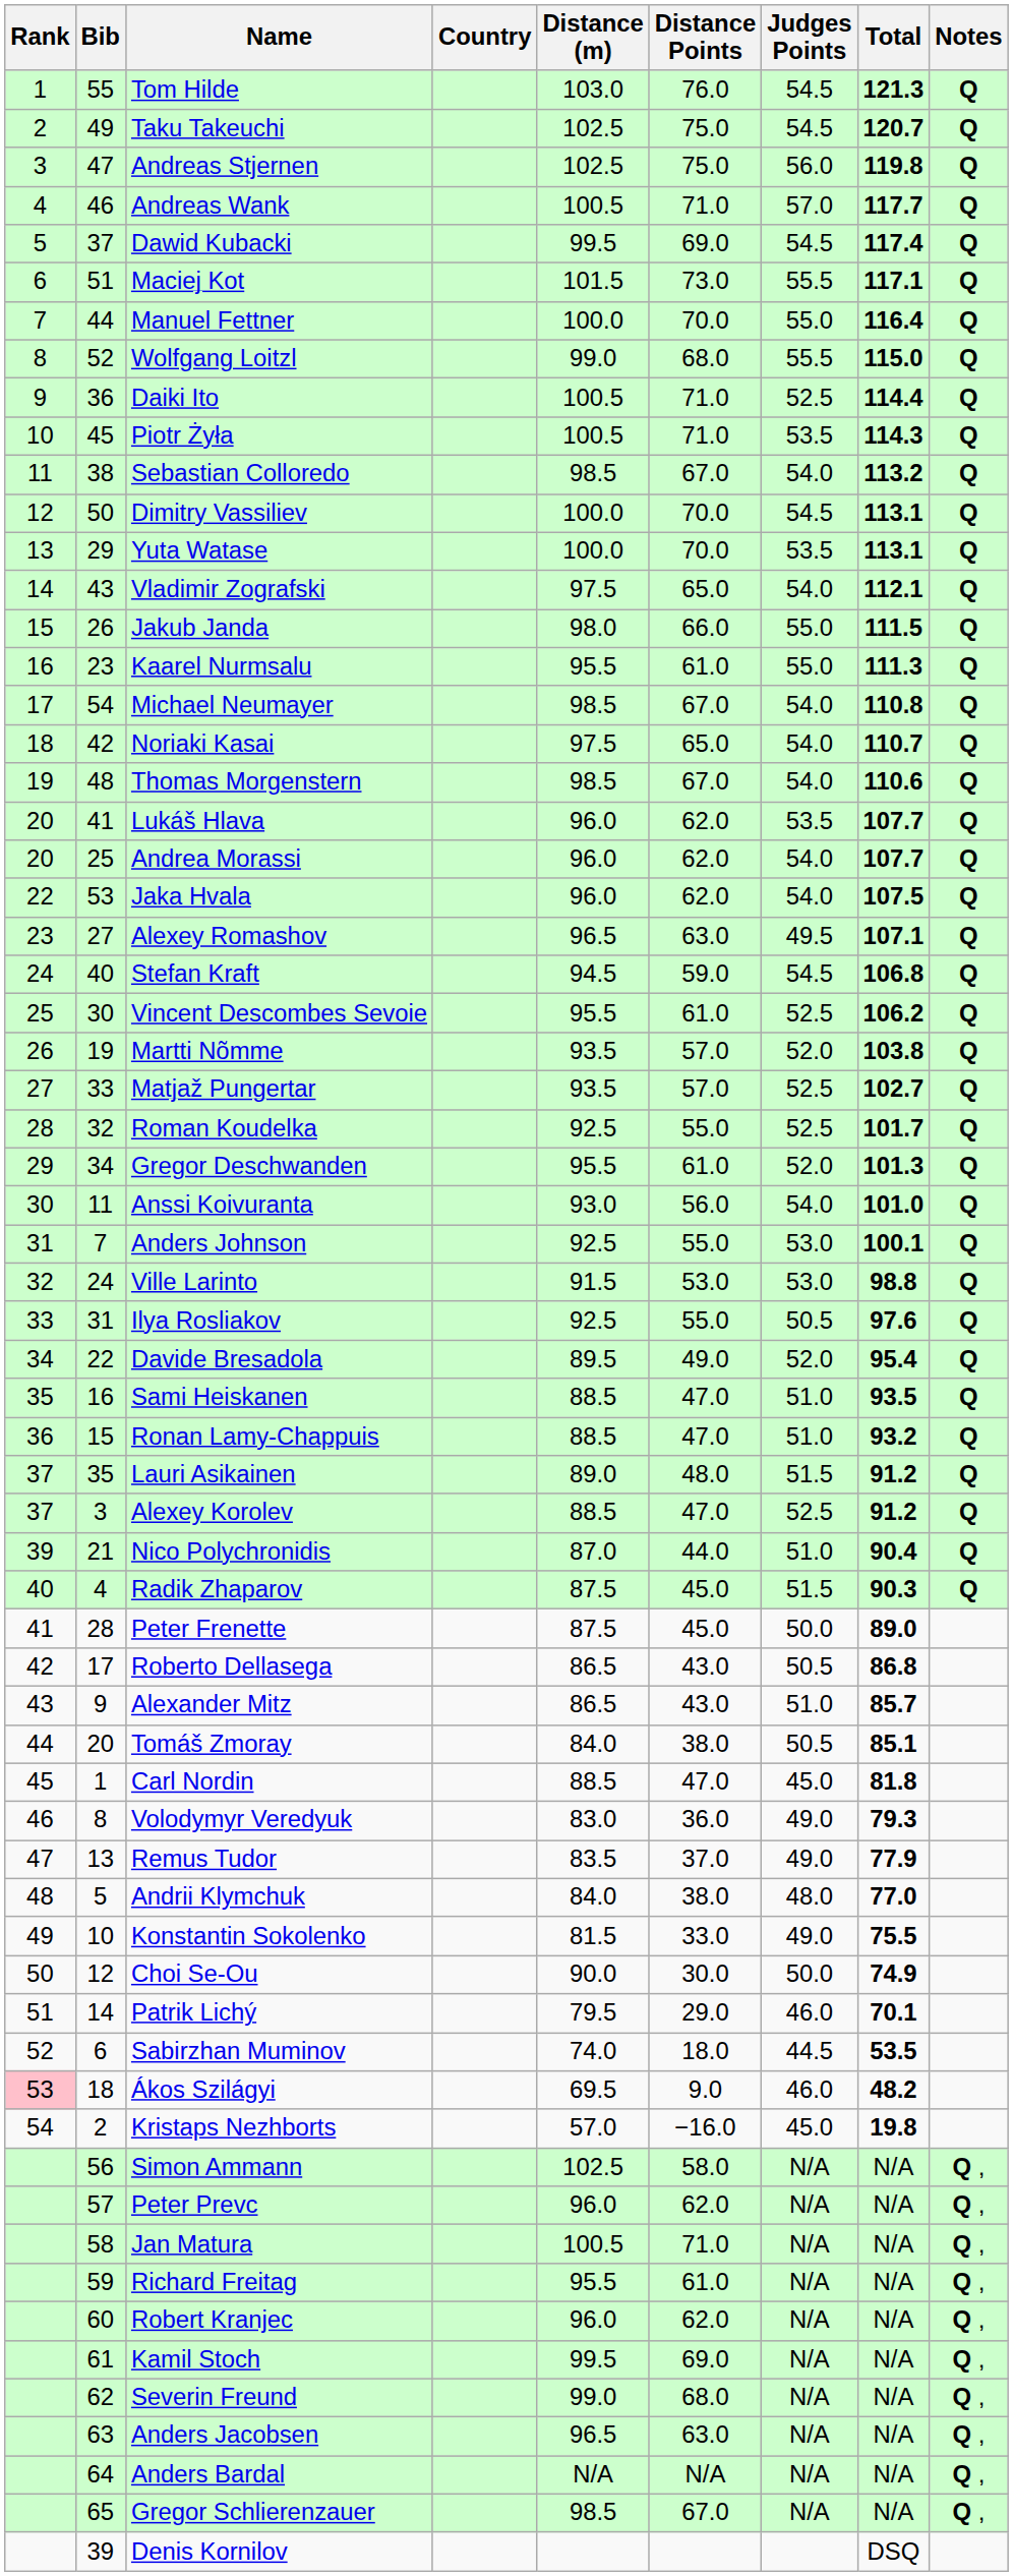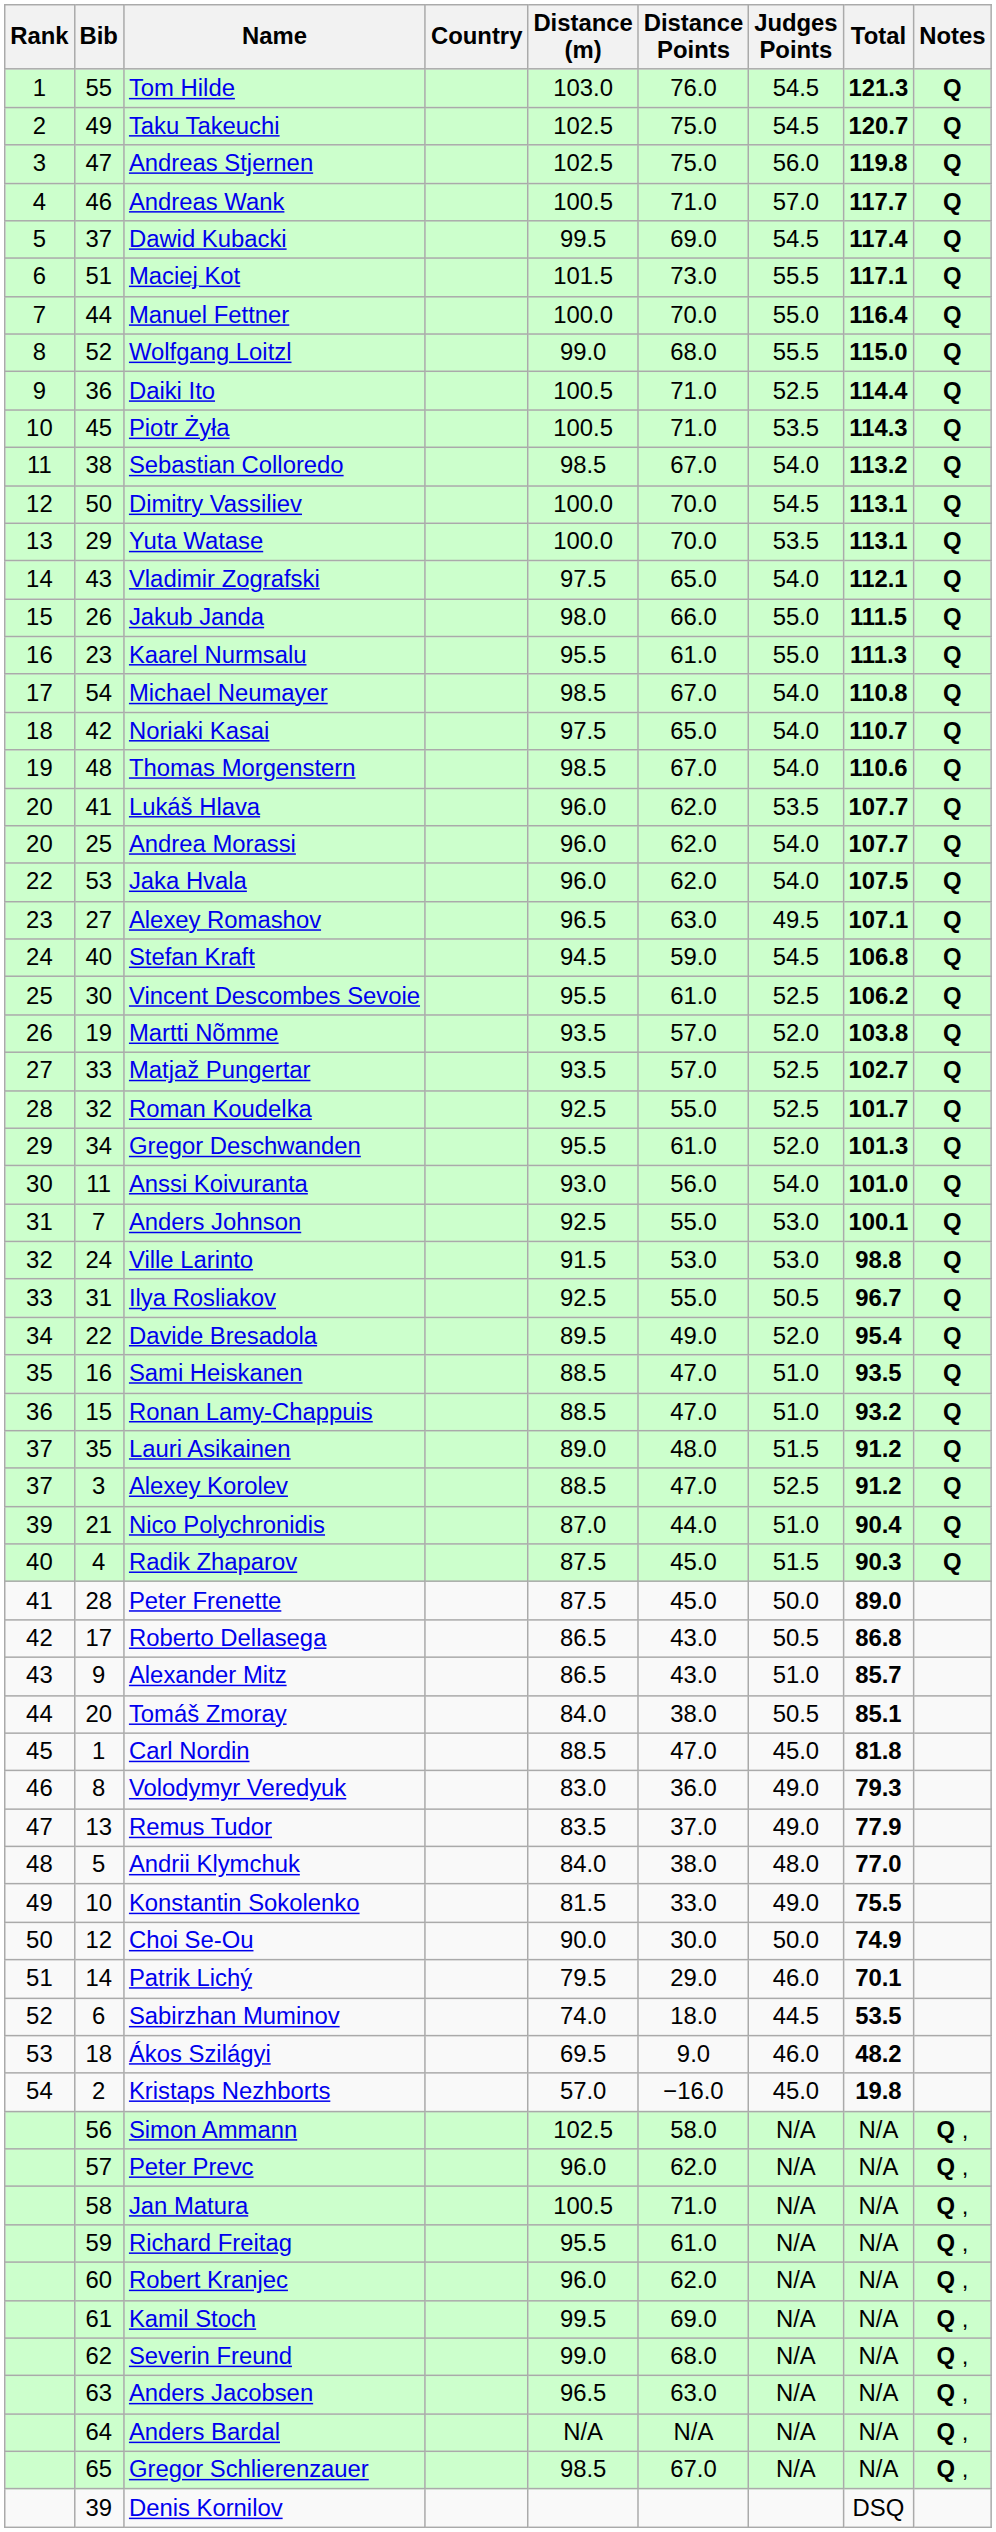Ilya Rosliakov | Total: 97.6 -> 96.7
Ákos Szilágyi | Rank: pink background -> no background
